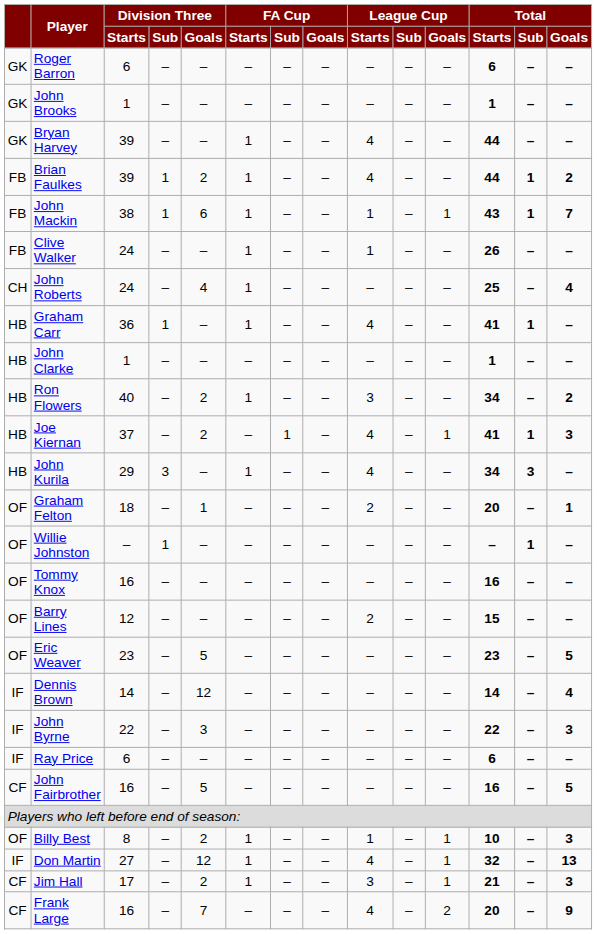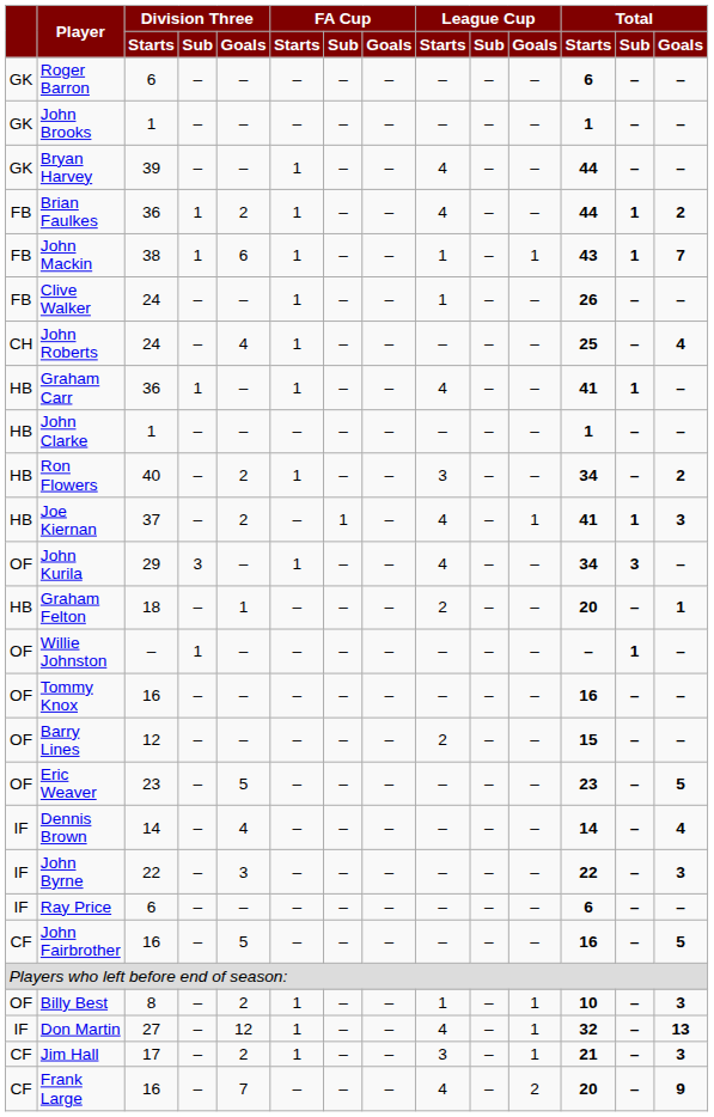Brian Faulkes | Division Three / Starts: 39 -> 36
John Kurila | column 1: HB -> OF
Graham Felton | column 1: OF -> HB
Dennis Brown | Division Three / Goals: 12 -> 4
